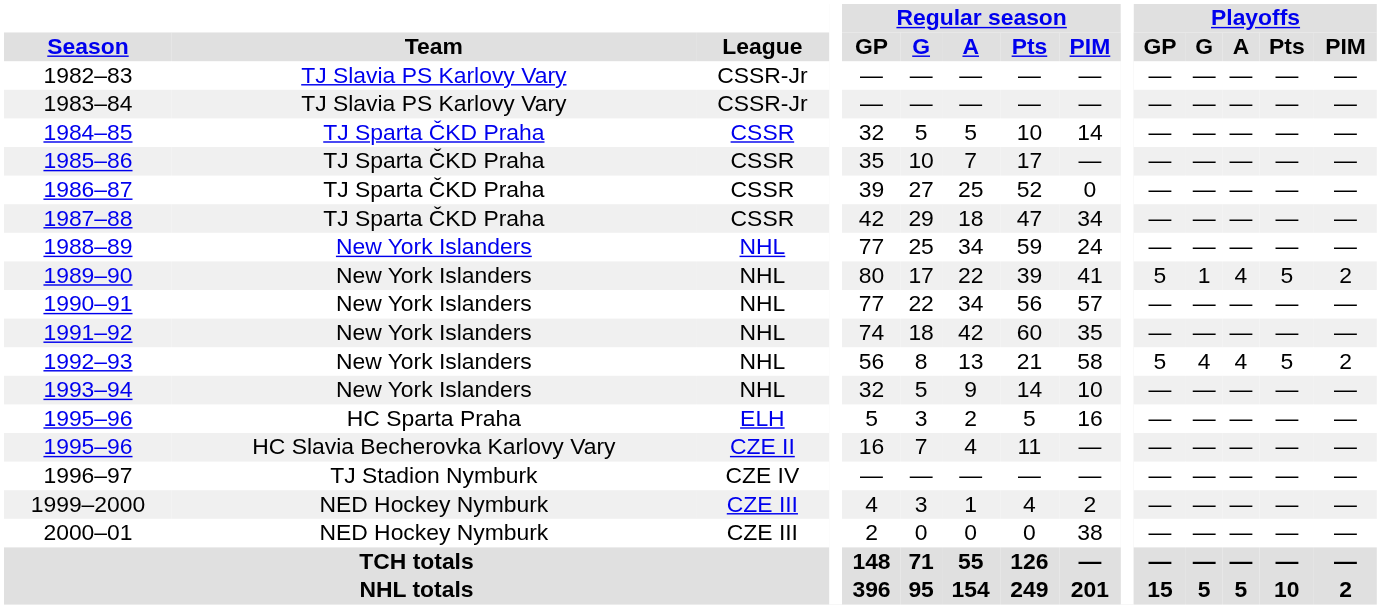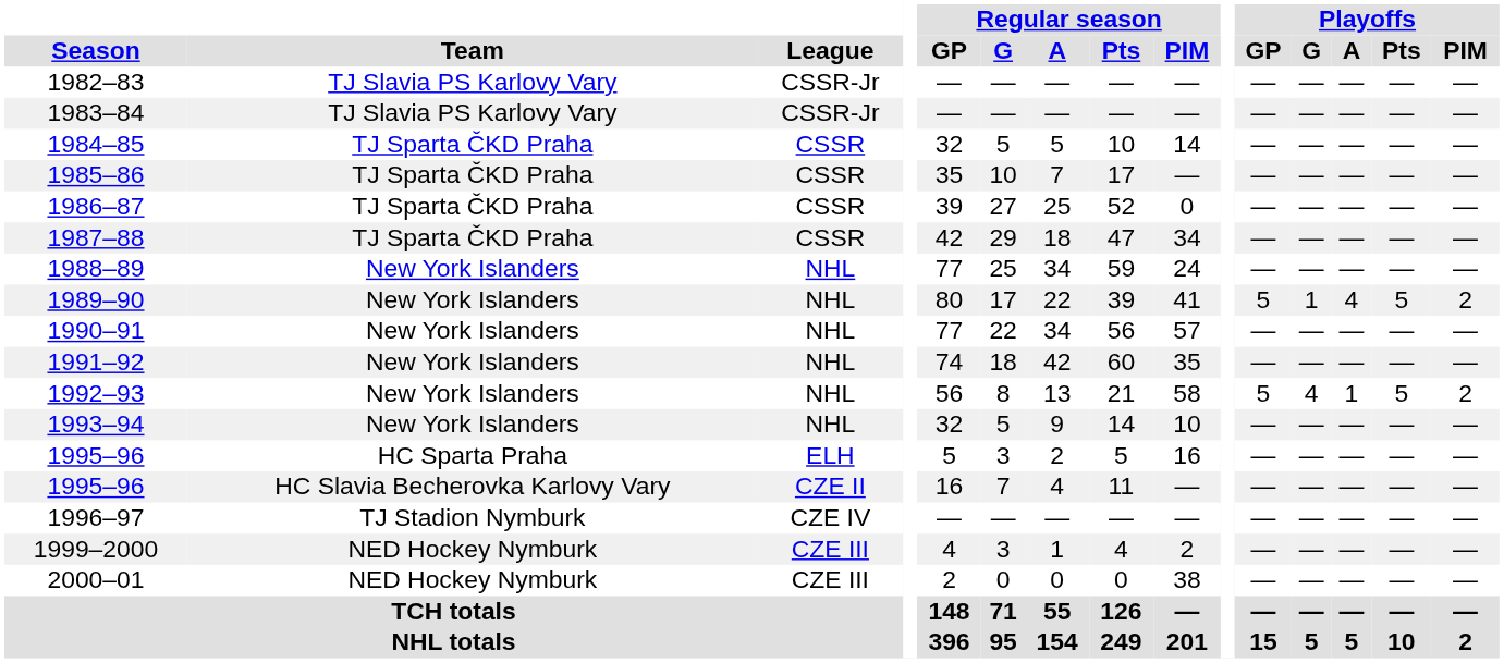1992–93 | Playoffs / A: 4 -> 1
